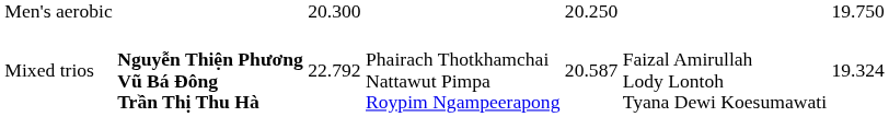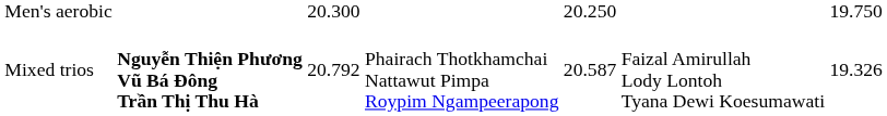Mixed trios | column 3: 22.792 -> 20.792
Mixed trios | column 7: 19.324 -> 19.326
